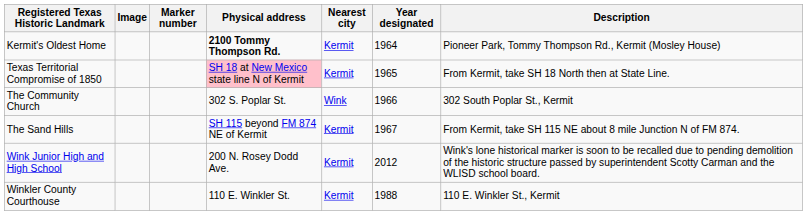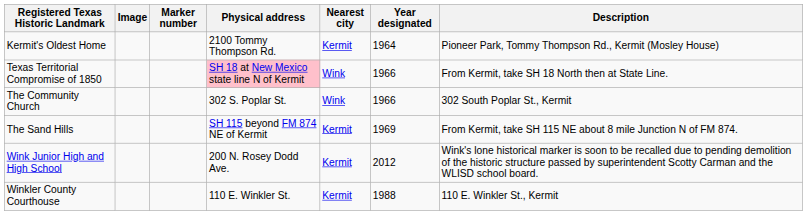Kermit's Oldest Home | Physical address: bold -> normal
Texas Territorial Compromise of 1850 | Nearest city: Kermit -> Wink
Texas Territorial Compromise of 1850 | Year designated: 1965 -> 1966
The Sand Hills | Year designated: 1967 -> 1969
